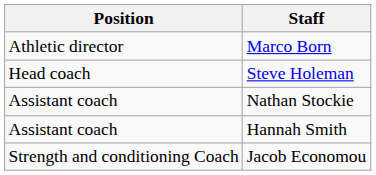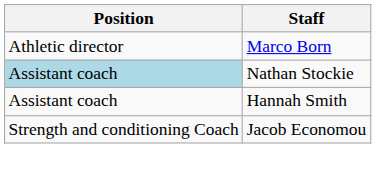- row: Head coach | Steve Holeman
Nathan Stockie | Position: no background -> lightblue background
